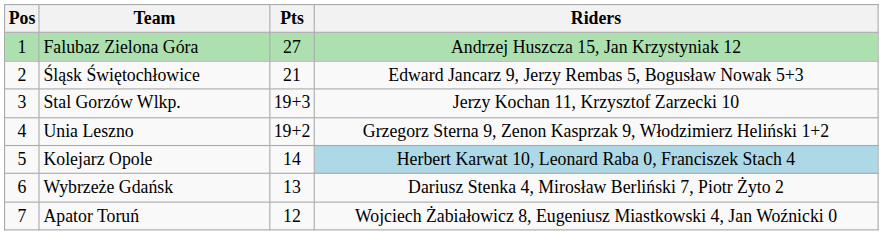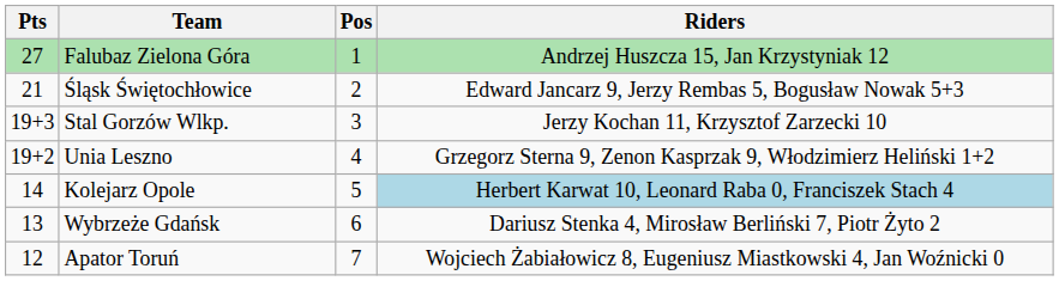columns swapped: Pos <-> Pts
